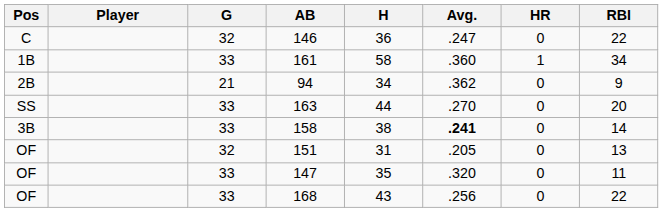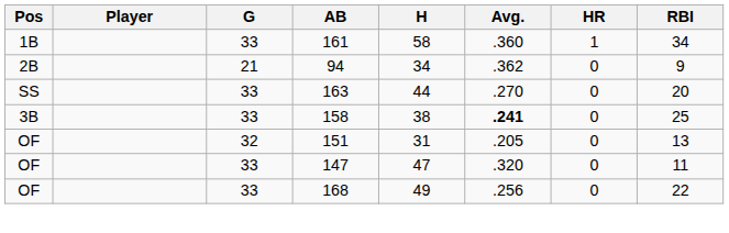- row: C | 32 | 146 | 36 | .247 | 0 | 22
158 | RBI: 14 -> 25
147 | H: 35 -> 47
168 | H: 43 -> 49
